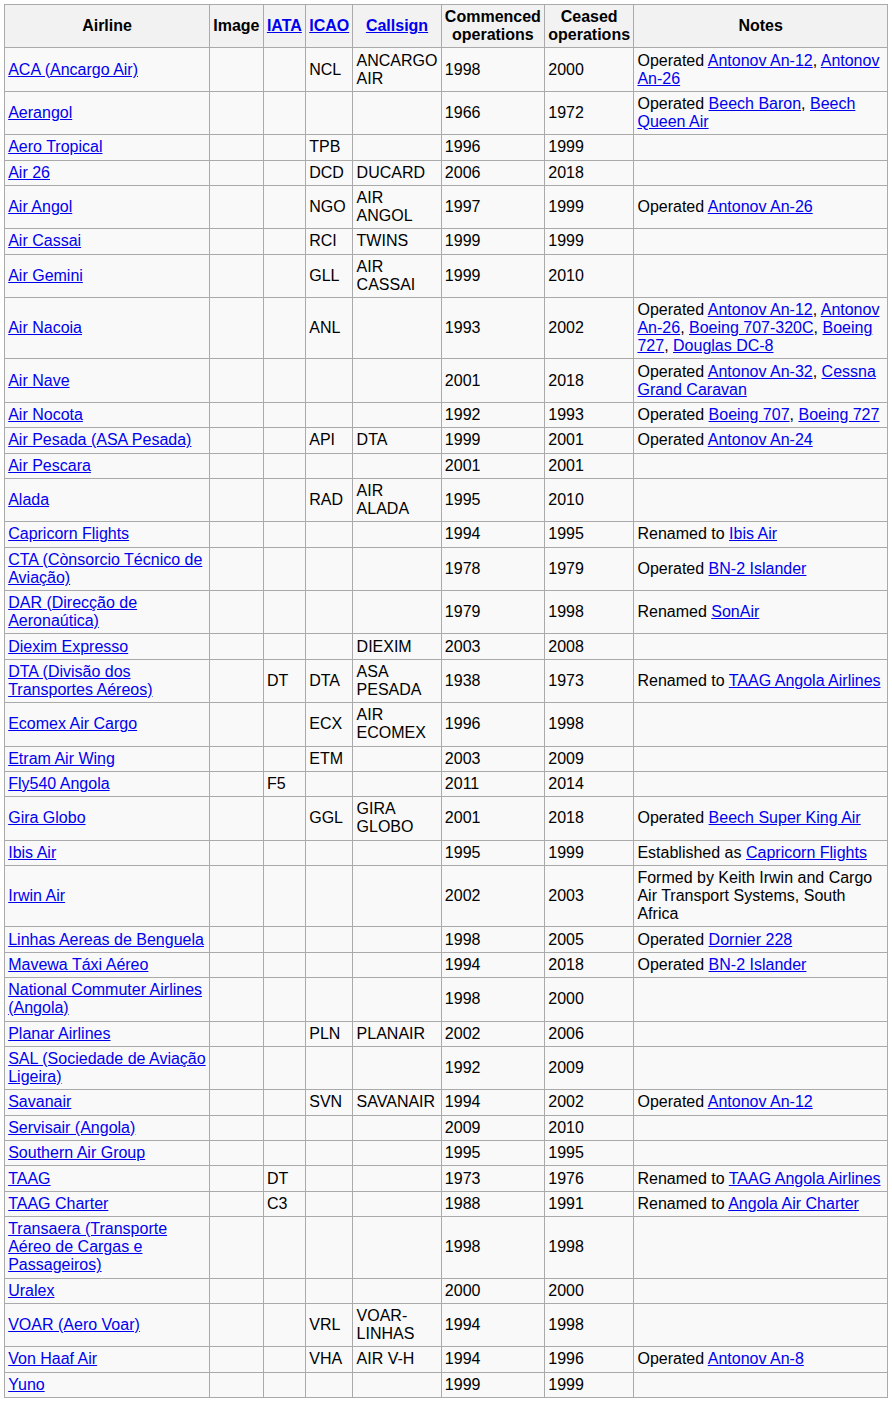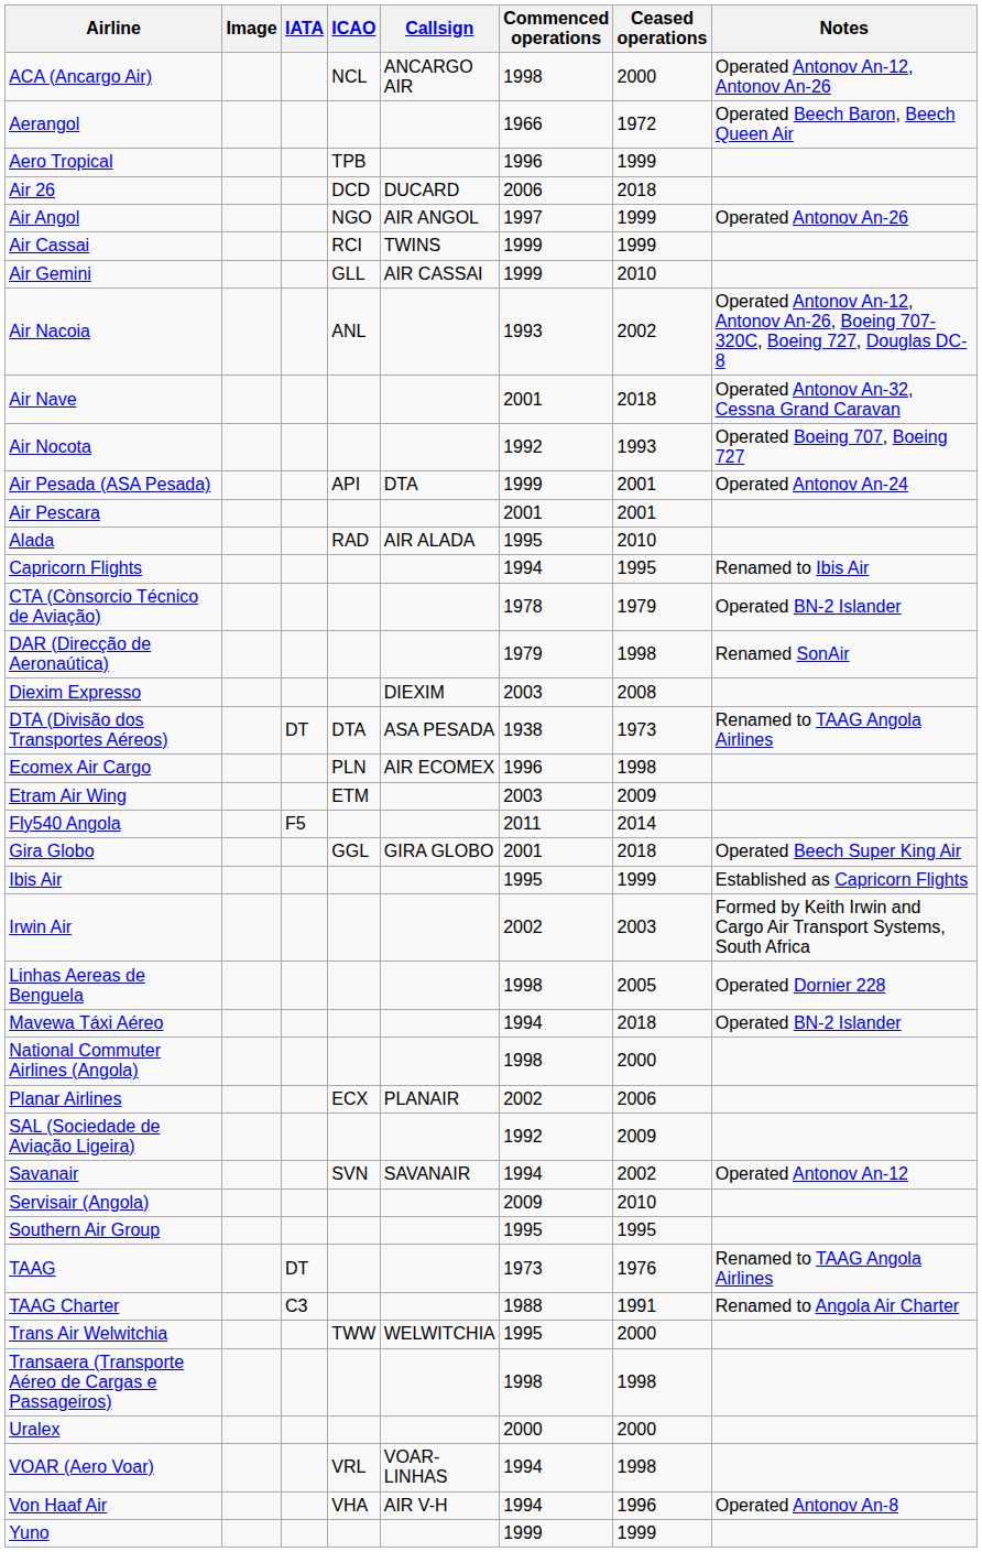Ecomex Air Cargo | ICAO: ECX -> PLN
Planar Airlines | ICAO: PLN -> ECX
+ row: Trans Air Welwitchia | TWW | WELWITCHIA | 1995 | 2000
